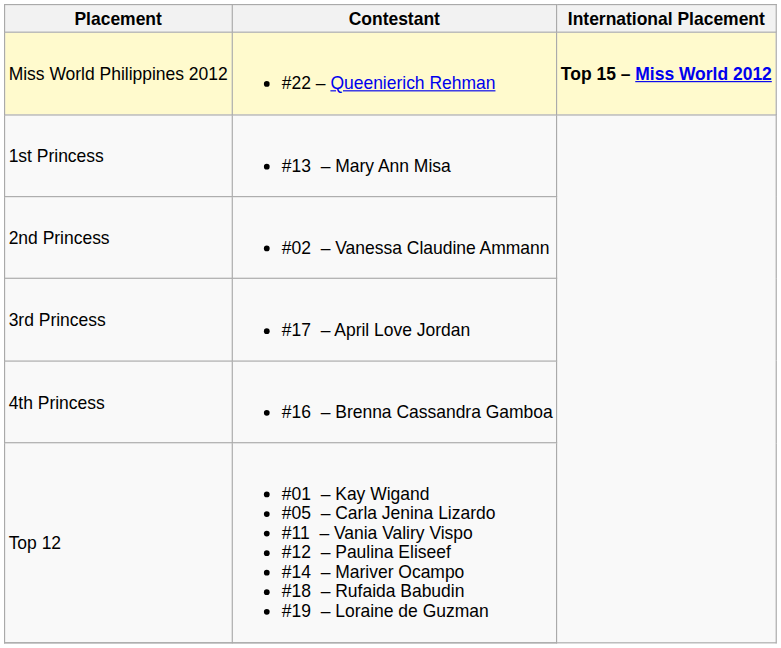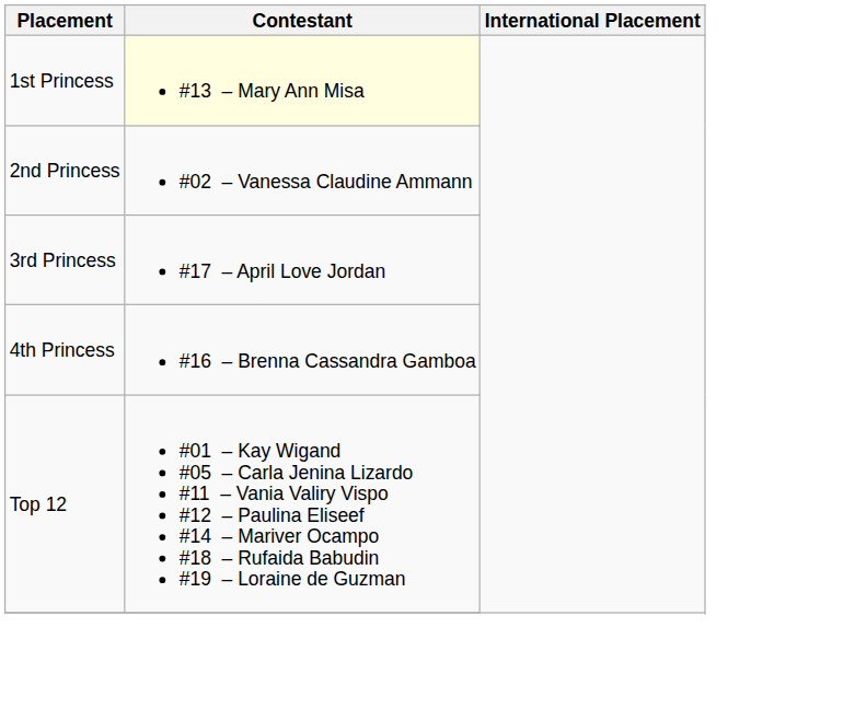- row: Miss World Philippines 2012 | #22 – Queenierich Rehman | Top 15 – Miss World 2012
1st Princess | Contestant: no background -> lightyellow background
